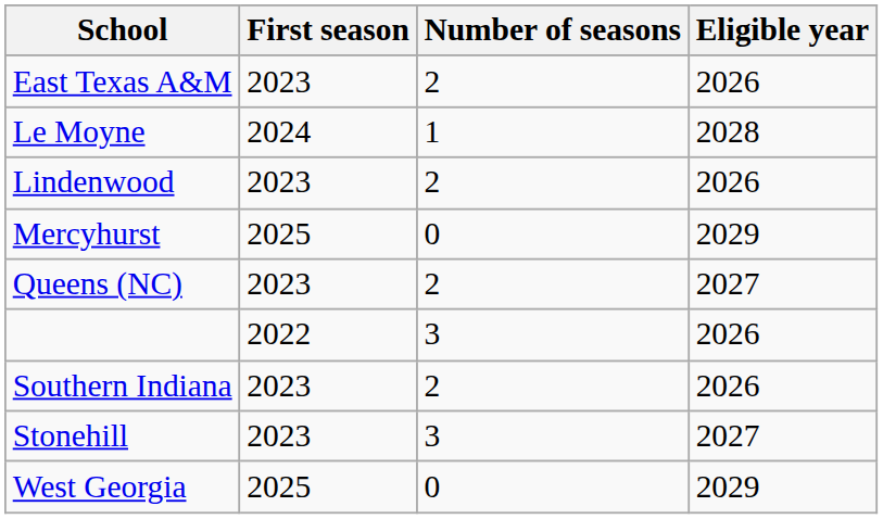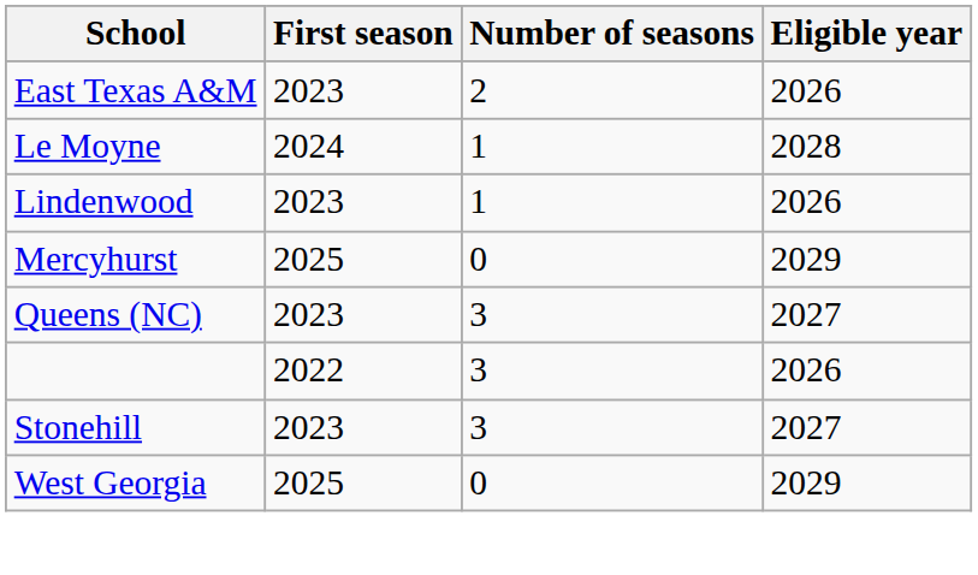Lindenwood | Number of seasons: 2 -> 1
Queens (NC) | Number of seasons: 2 -> 3
- row: Southern Indiana | 2023 | 2 | 2026
